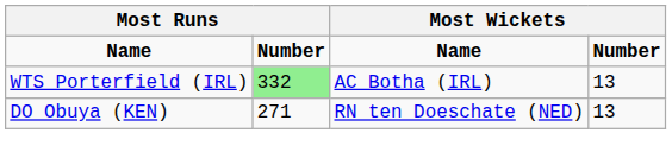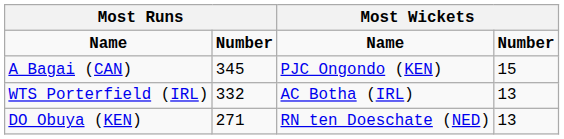+ row: A Bagai (CAN) | 345 | PJC Ongondo (KEN) | 15
WTS Porterfield (IRL) | column 2: lightgreen background -> no background
